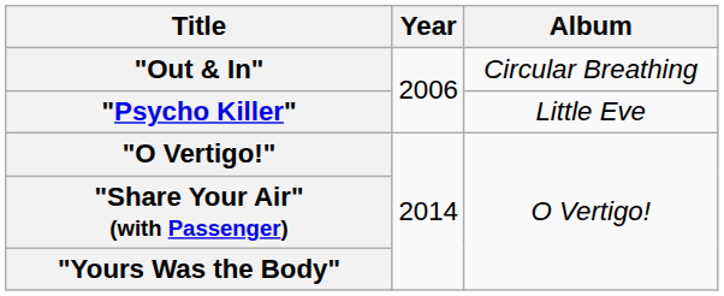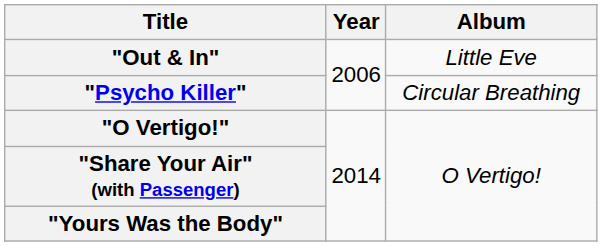"Out & In" | Album: Circular Breathing -> Little Eve
"Psycho Killer" | Album: Little Eve -> Circular Breathing
